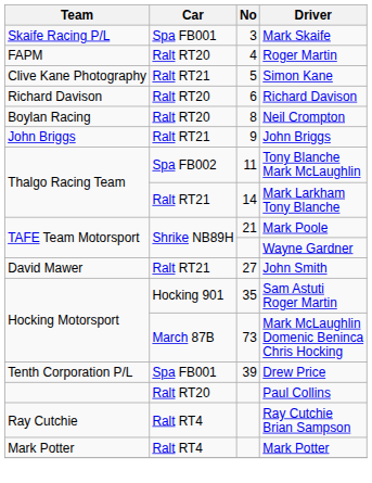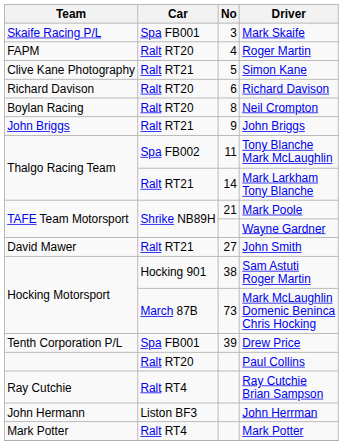Sam Astuti Roger Martin | No: 35 -> 38
+ row: John Hermann | Liston BF3 | John Herrman
